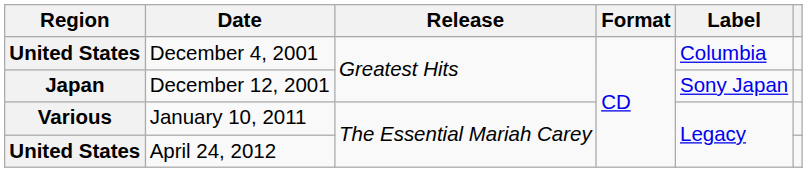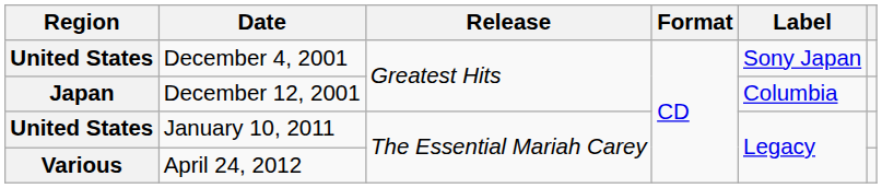December 4, 2001 | Label: Columbia -> Sony Japan
December 12, 2001 | Label: Sony Japan -> Columbia
January 10, 2011 | Region: Various -> United States
April 24, 2012 | Region: United States -> Various
